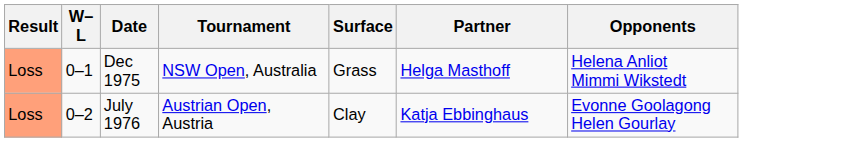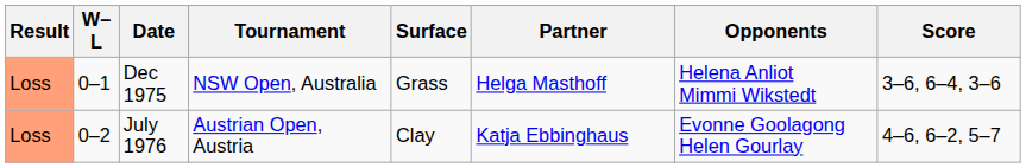+ column: Score | 3–6, 6–4, 3–6 | 4–6, 6–2, 5–7
